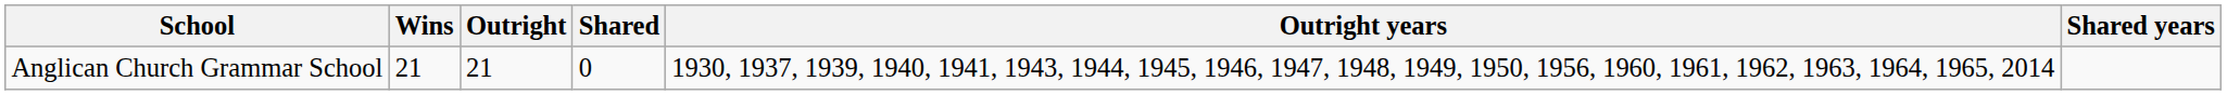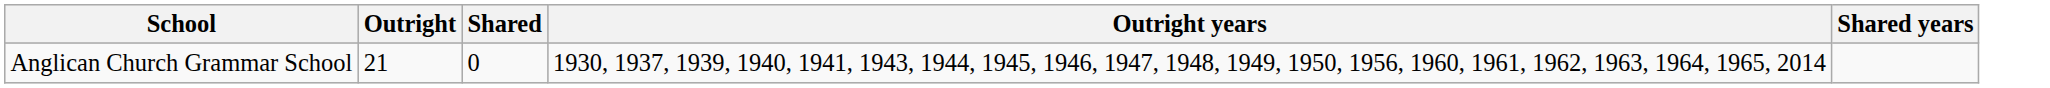- column: Wins | 21
